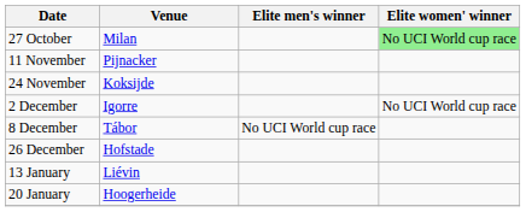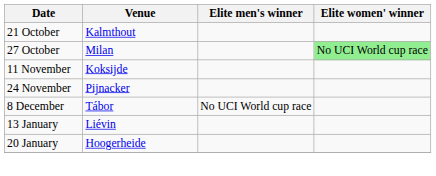+ row: 21 October | Kalmthout
11 November | Venue: Pijnacker -> Koksijde
24 November | Venue: Koksijde -> Pijnacker
- row: 2 December | Igorre | No UCI World cup race
- row: 26 December | Hofstade
